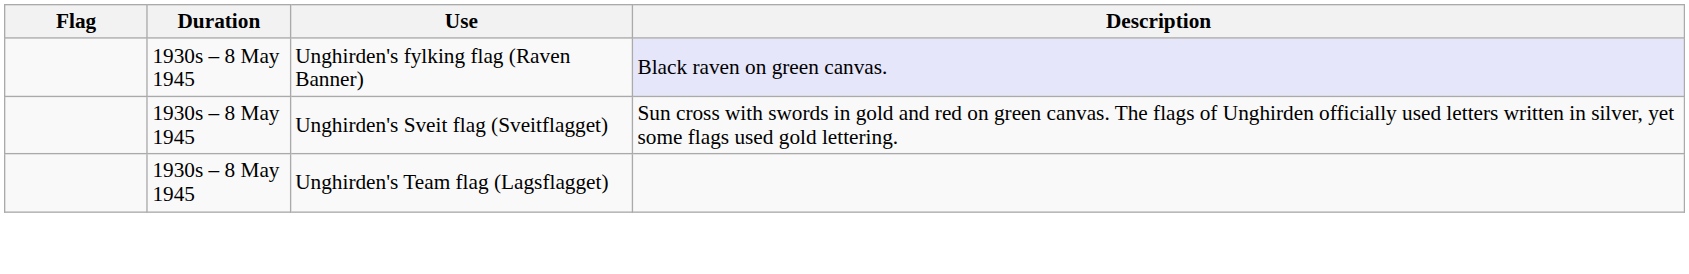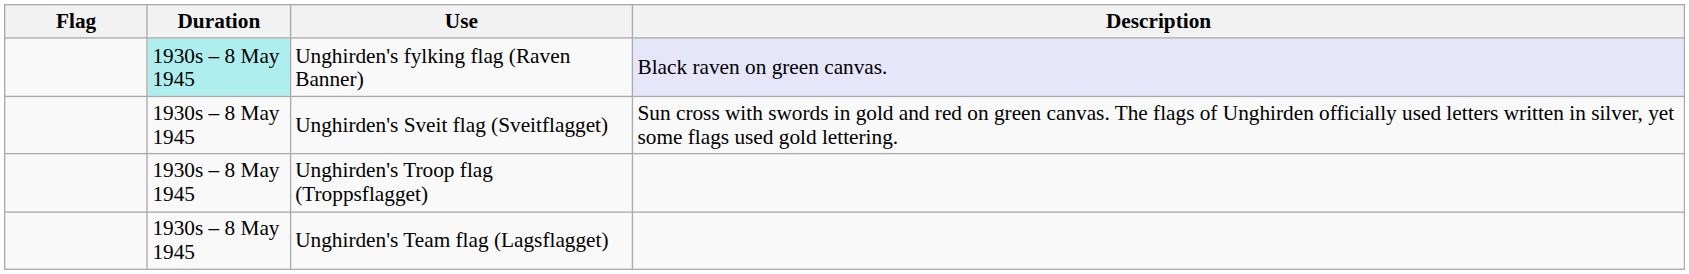Unghirden's fylking flag (Raven Banner) | Duration: no background -> paleturquoise background
+ row: 1930s – 8 May 1945 | Unghirden's Troop flag (Troppsflagget)
